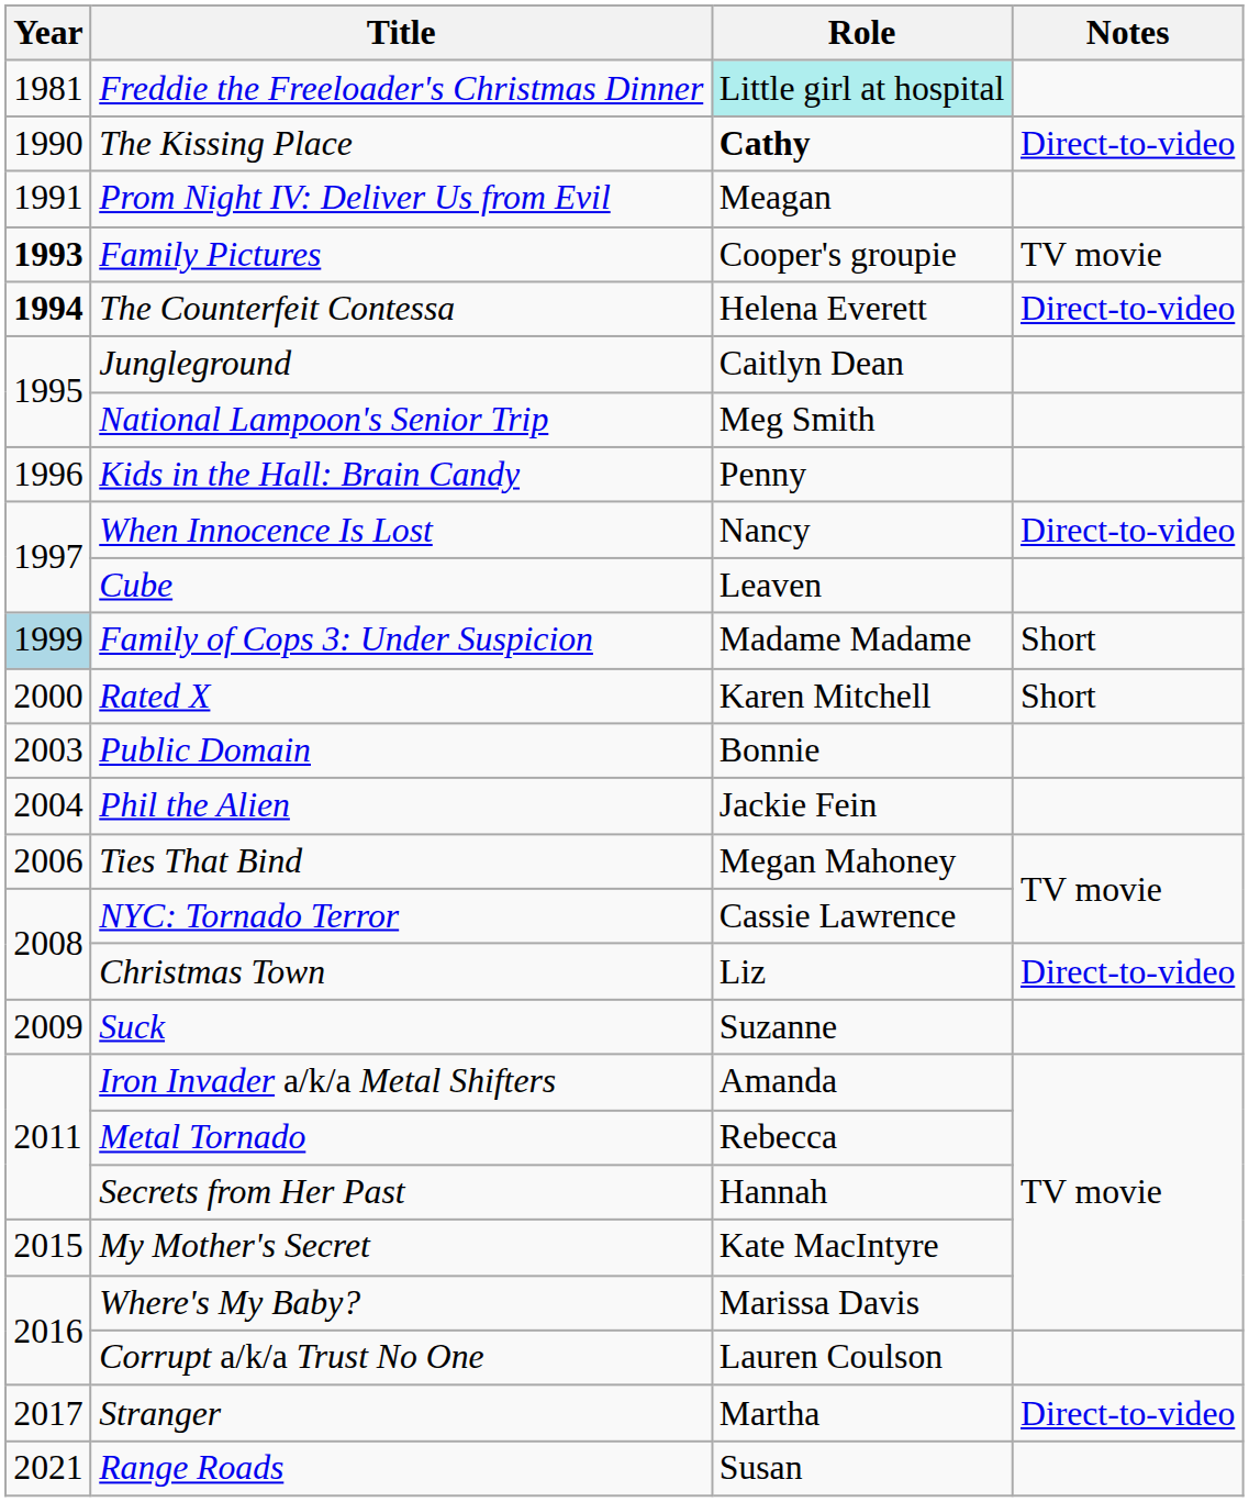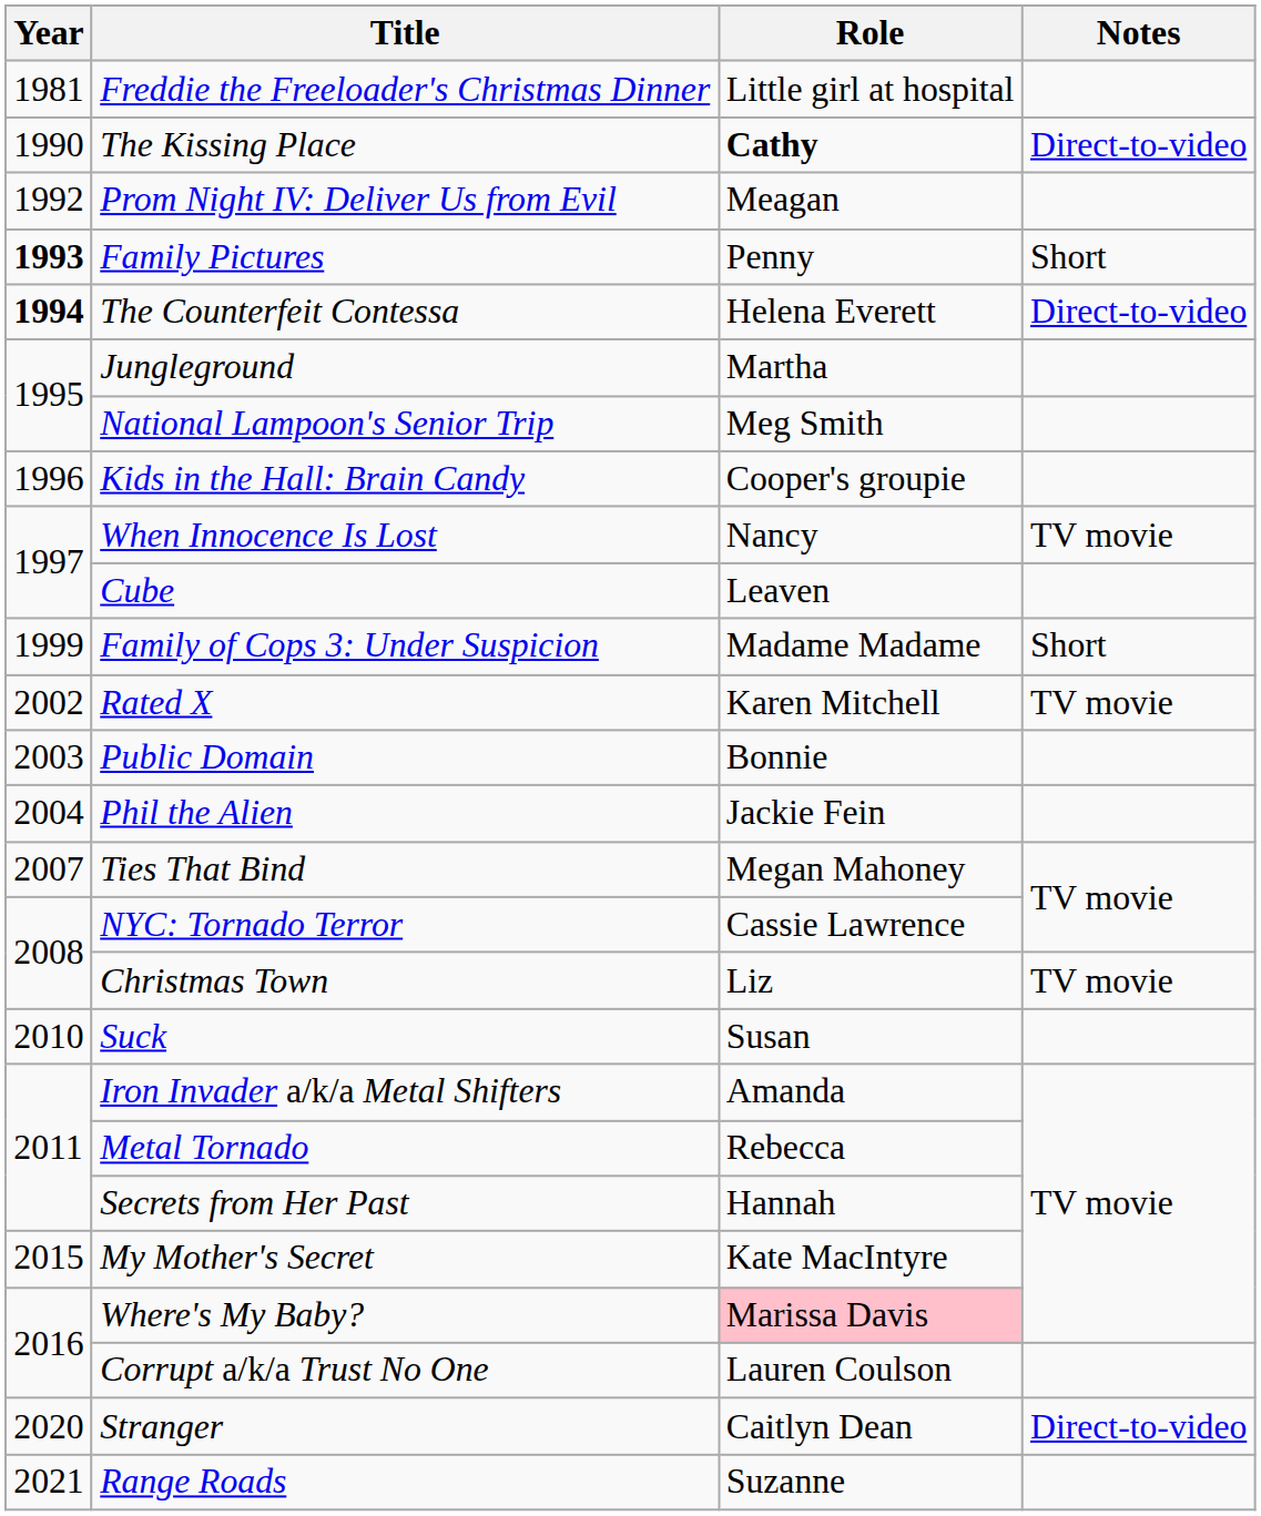Freddie the Freeloader's Christmas Dinner | Role: paleturquoise background -> no background
Prom Night IV: Deliver Us from Evil | Year: 1991 -> 1992
Family Pictures | Role: Cooper's groupie -> Penny
Family Pictures | Notes: TV movie -> Short
Jungleground | Role: Caitlyn Dean -> Martha
Kids in the Hall: Brain Candy | Role: Penny -> Cooper's groupie
When Innocence Is Lost | Notes: Direct-to-video -> TV movie
Family of Cops 3: Under Suspicion | Year: lightblue background -> no background
Rated X | Year: 2000 -> 2002
Rated X | Notes: Short -> TV movie
Ties That Bind | Year: 2006 -> 2007
Christmas Town | Notes: Direct-to-video -> TV movie
Suck | Year: 2009 -> 2010
Suck | Role: Suzanne -> Susan
Where's My Baby? | Role: no background -> pink background
Stranger | Year: 2017 -> 2020
Stranger | Role: Martha -> Caitlyn Dean
Range Roads | Role: Susan -> Suzanne
